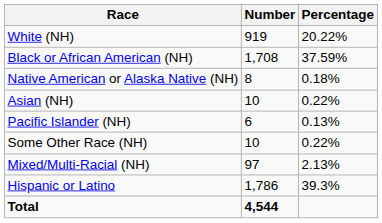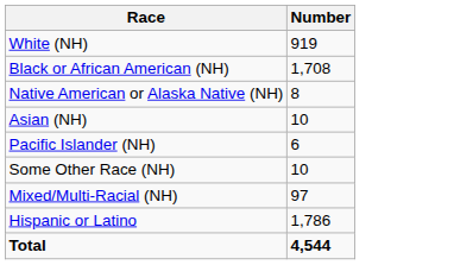- column: Percentage | 20.22% | 37.59% | 0.18% | 0.22% | 0.13% | 0.22% | 2.13% | 39.3%
